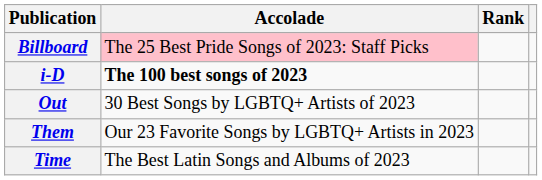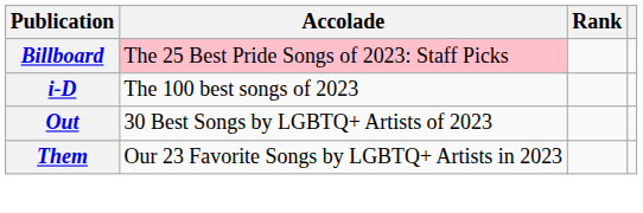i-D | Accolade: bold -> normal
- row: Time | The Best Latin Songs and Albums of 2023
